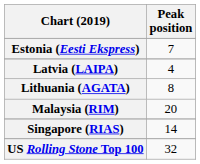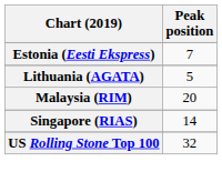- row: Latvia (LAIPA) | 4
Lithuania (AGATA) | Peak position: 8 -> 5
